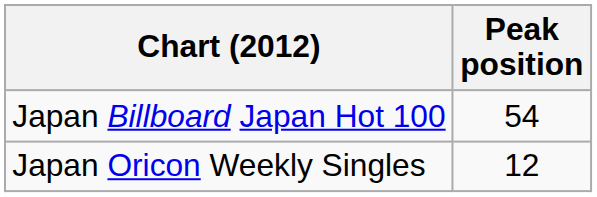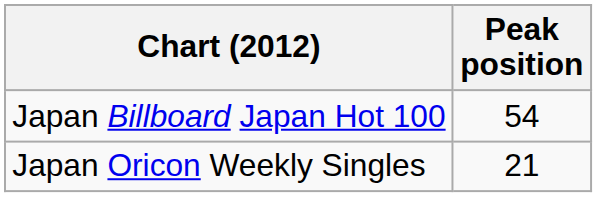Japan Oricon Weekly Singles | Peak position: 12 -> 21
